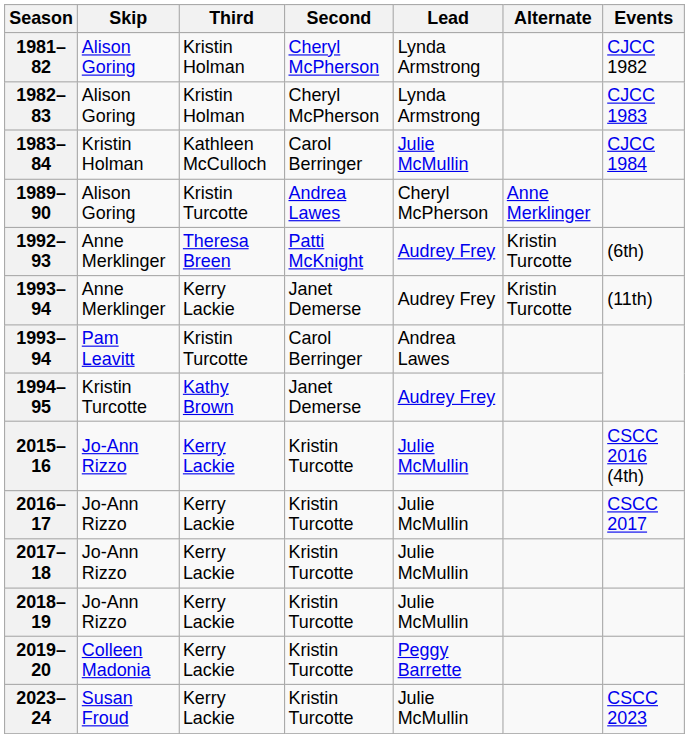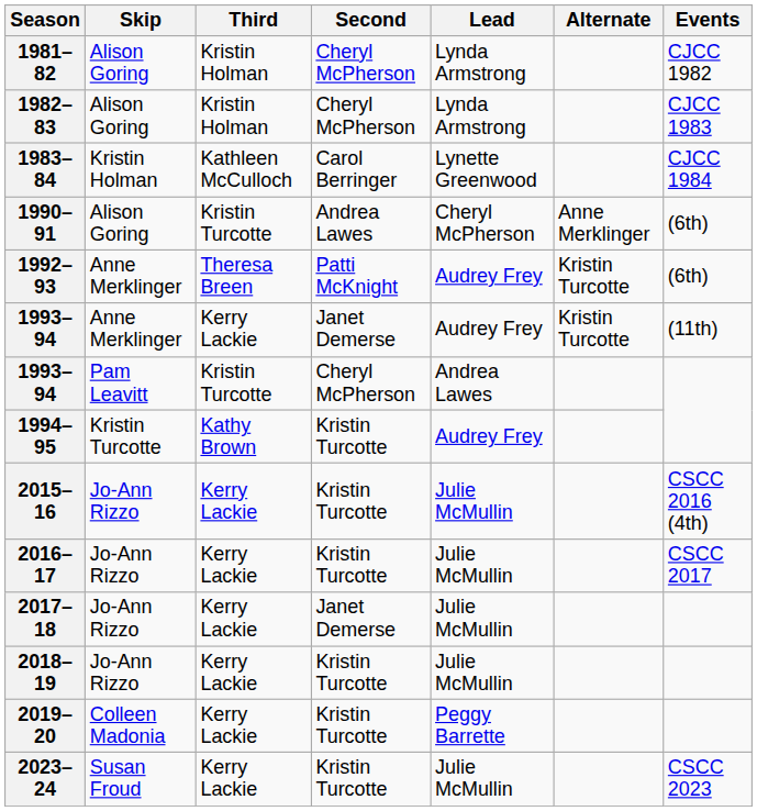1983–84 | Lead: Julie McMullin -> Lynette Greenwood
- row: 1989–90 | Alison Goring | Kristin Turcotte | Andrea Lawes | Cheryl McPherson | Anne Merklinger
+ row: 1990–91 | Alison Goring | Kristin Turcotte | Andrea Lawes | Cheryl McPherson | Anne Merklinger | (6th)
1993–94 / Pam Leavitt | Second: Carol Berringer -> Cheryl McPherson
1994–95 | Second: Janet Demerse -> Kristin Turcotte
2017–18 | Second: Kristin Turcotte -> Janet Demerse
